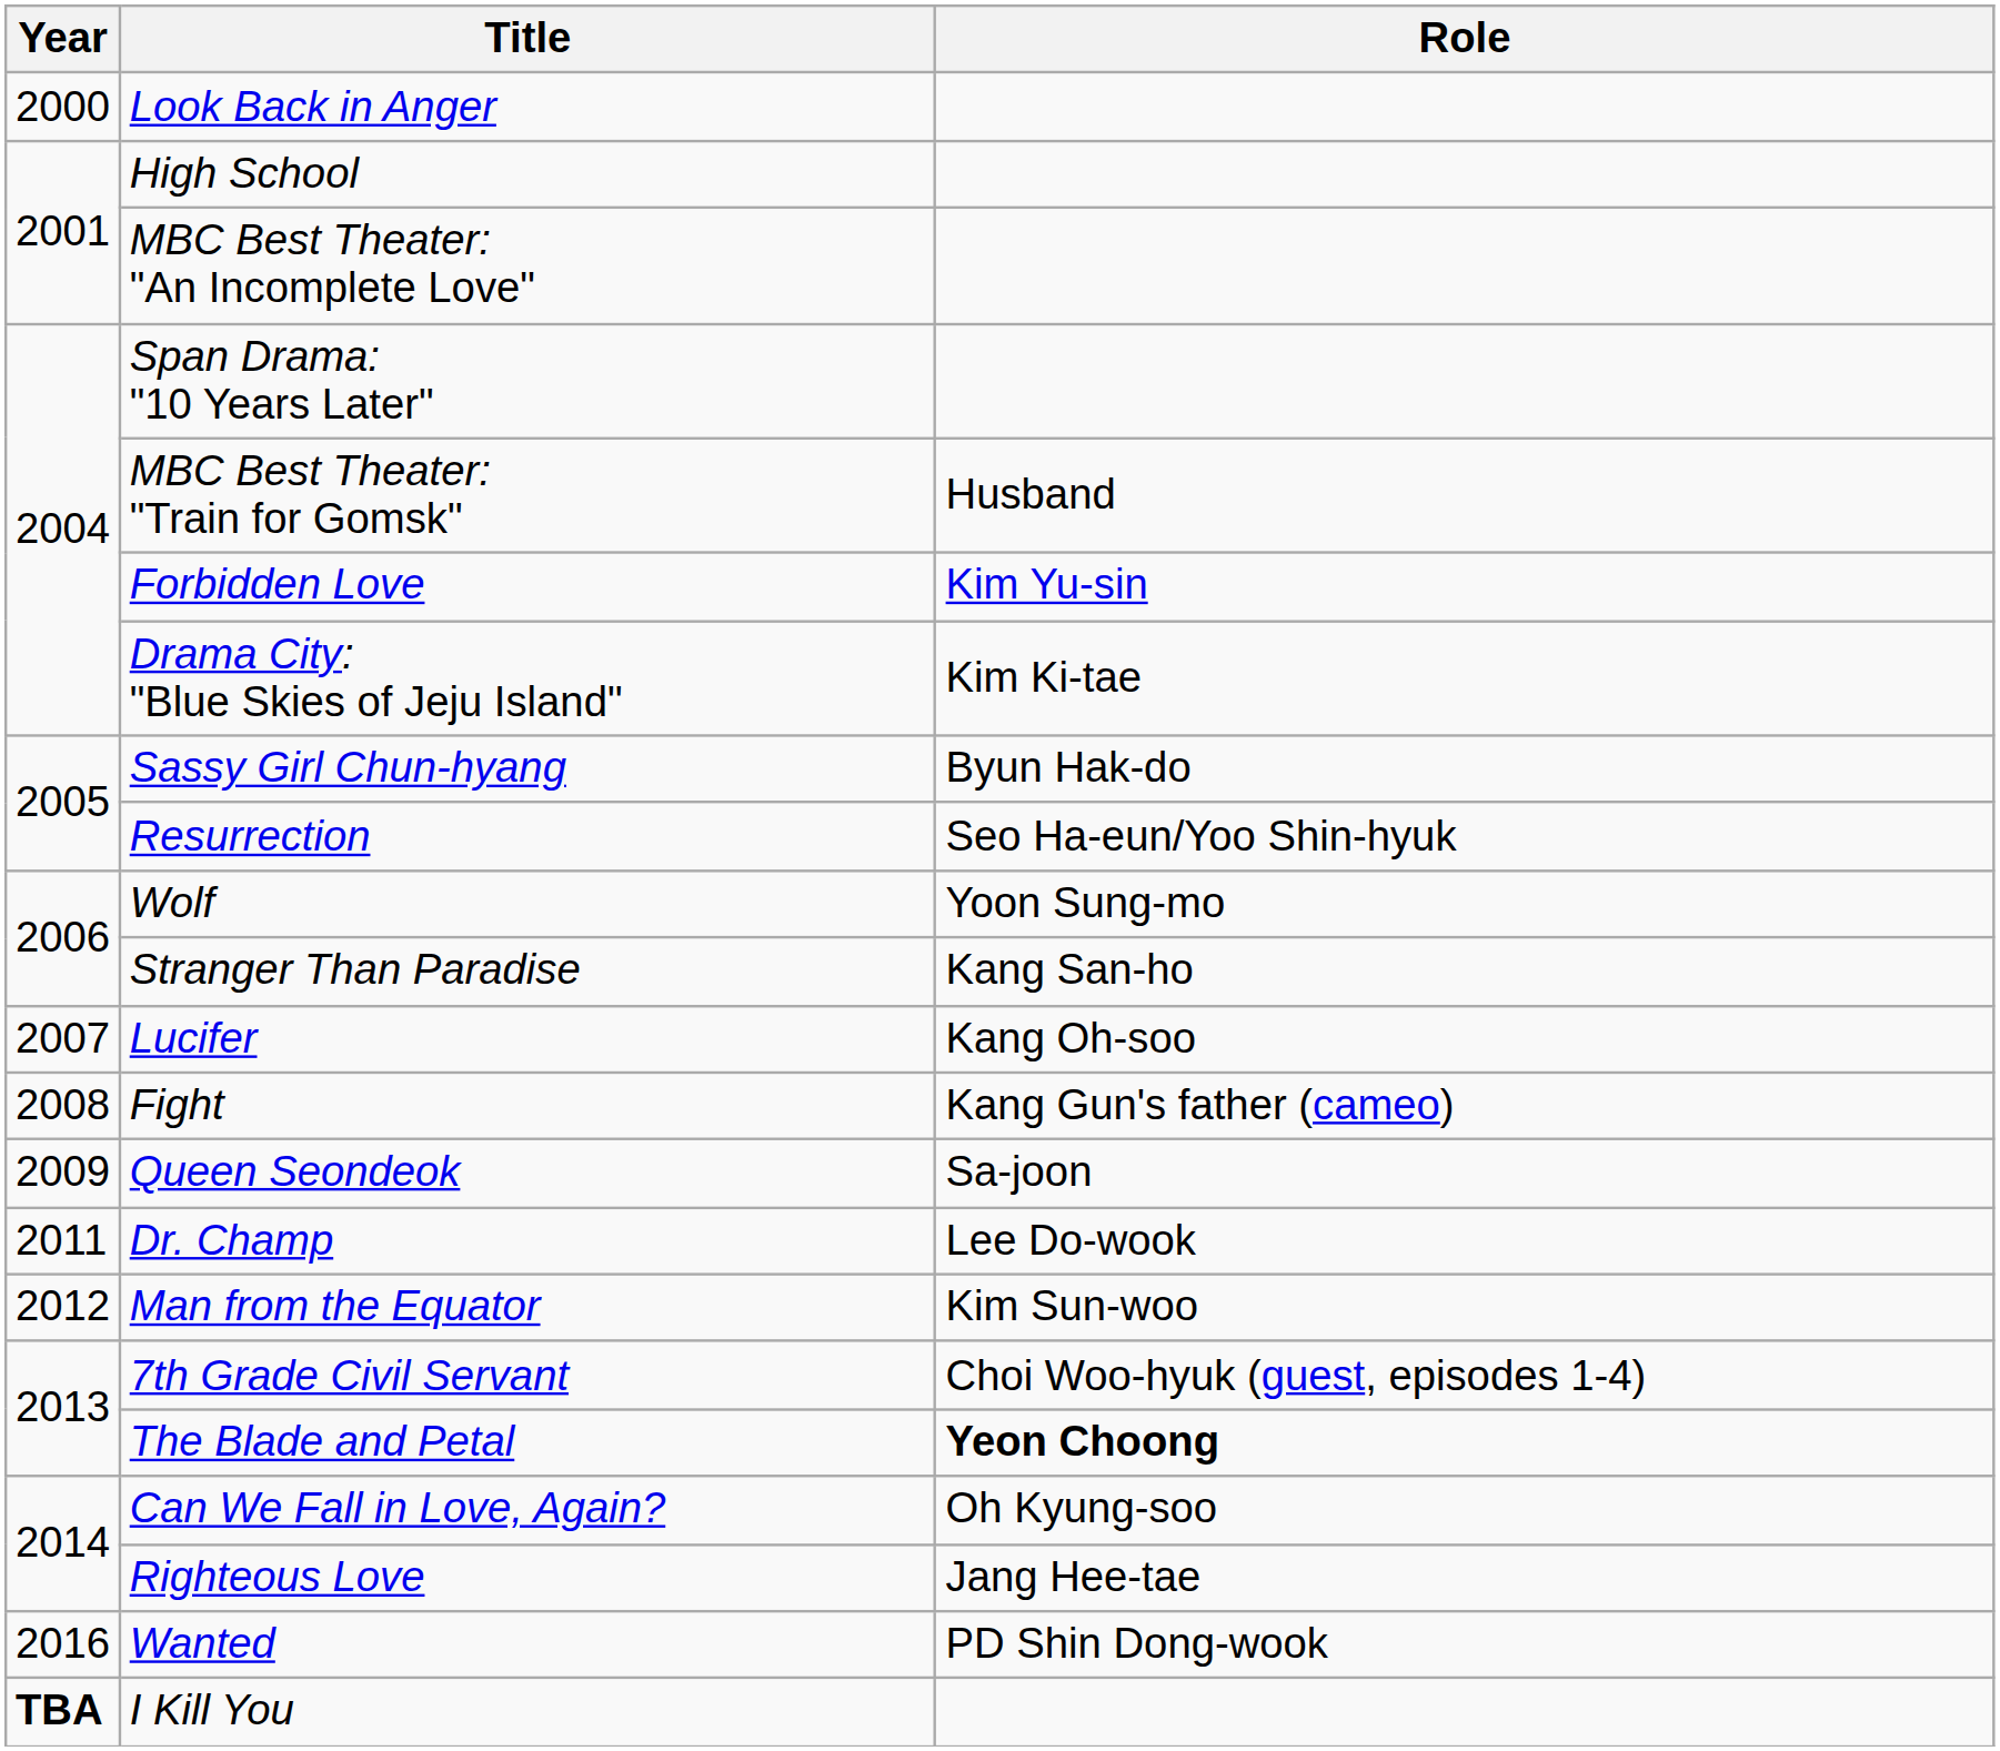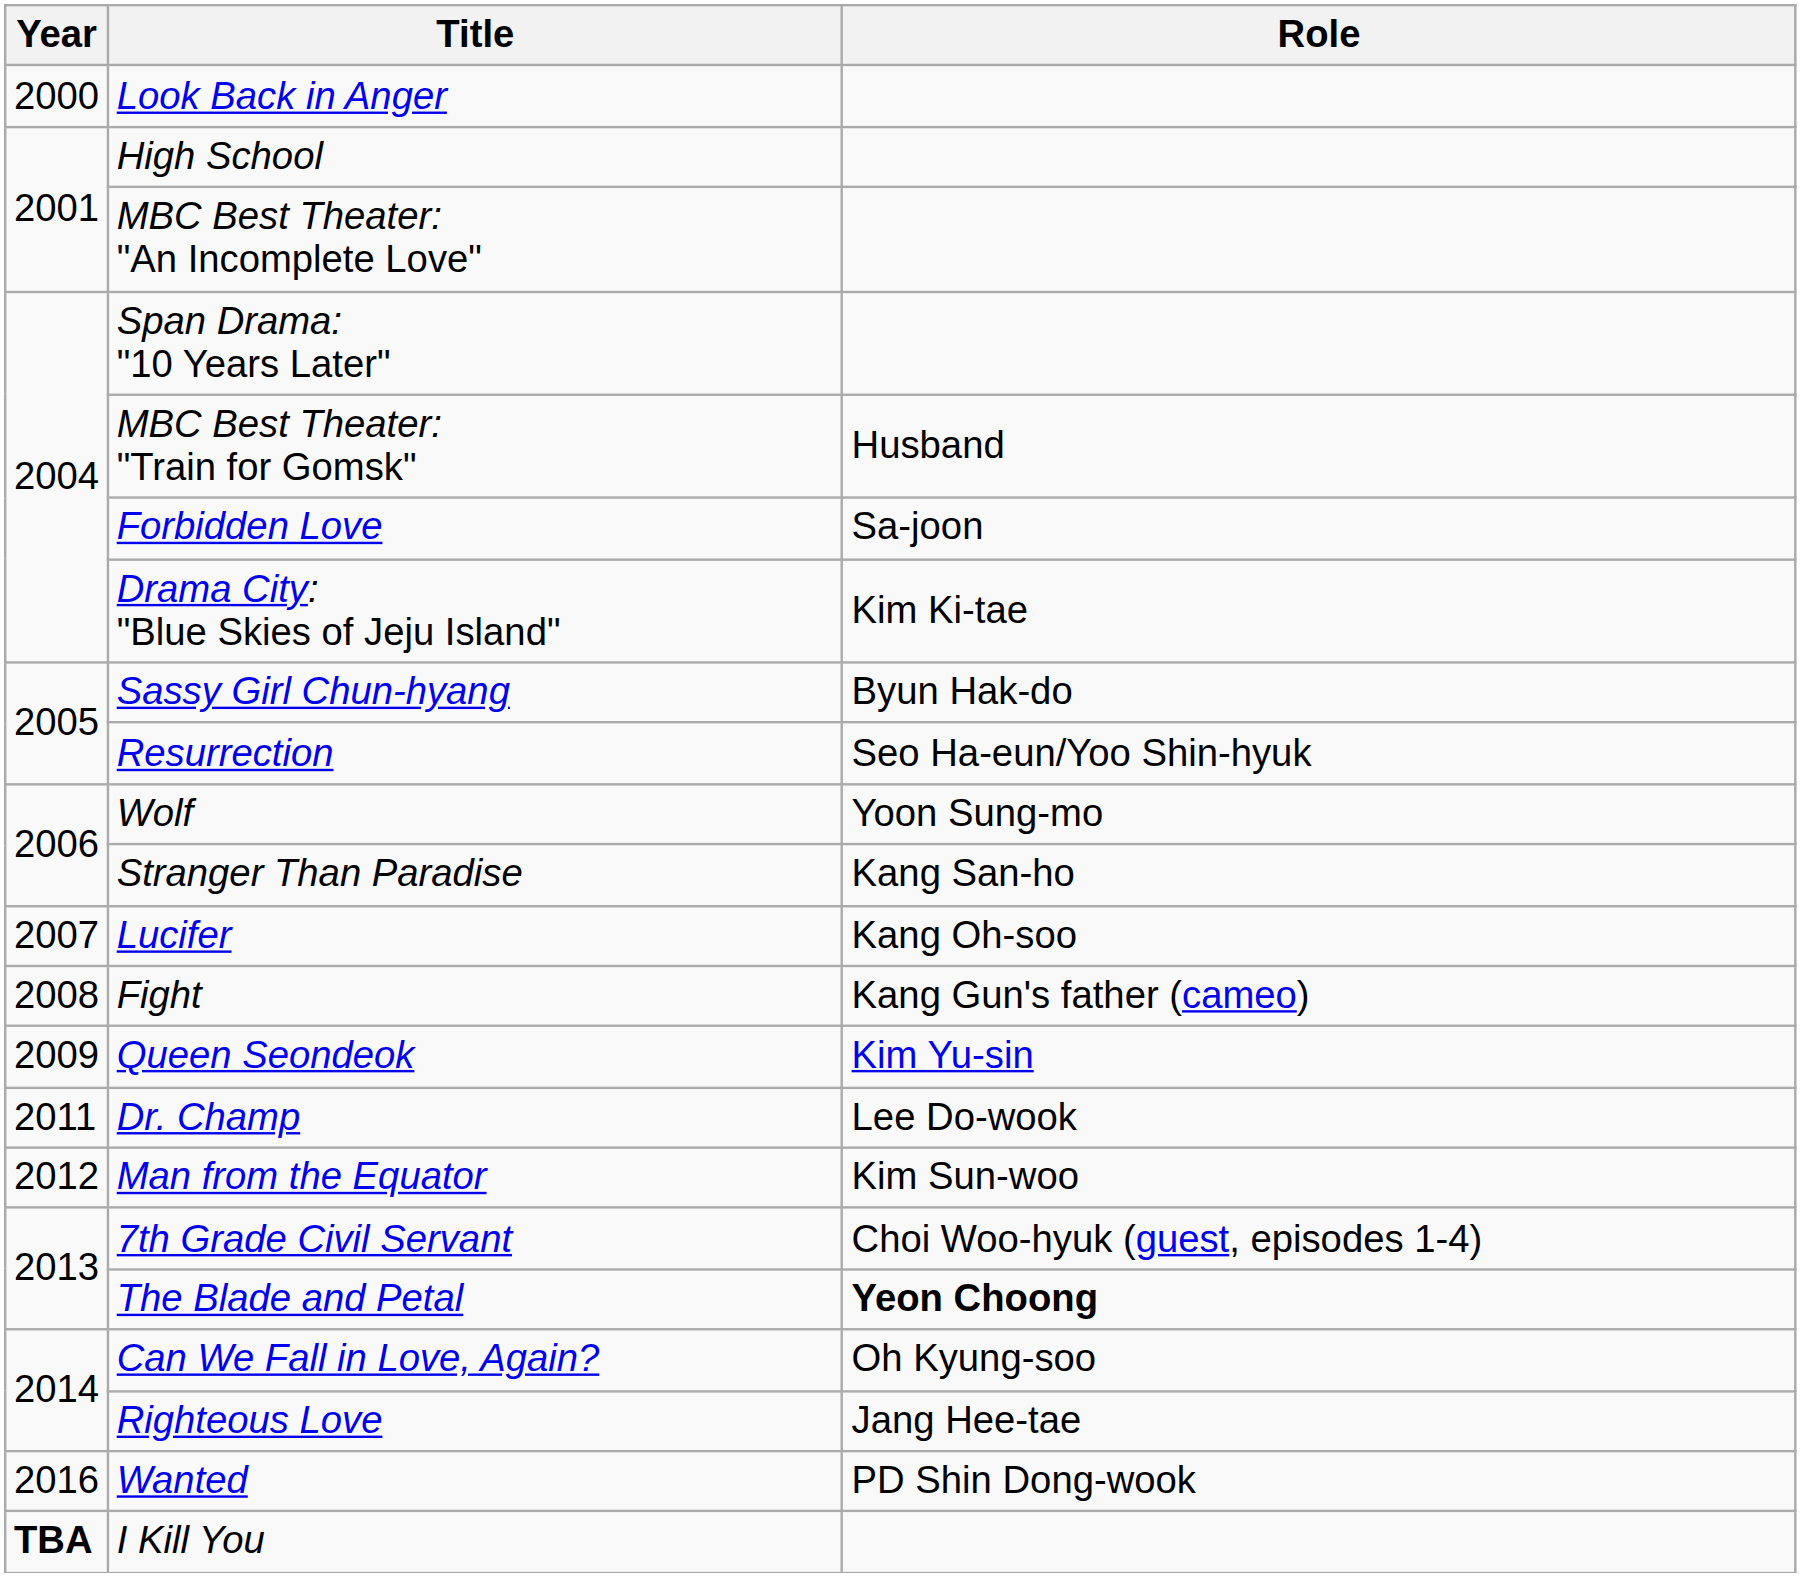Forbidden Love | Role: Kim Yu-sin -> Sa-joon
Queen Seondeok | Role: Sa-joon -> Kim Yu-sin
